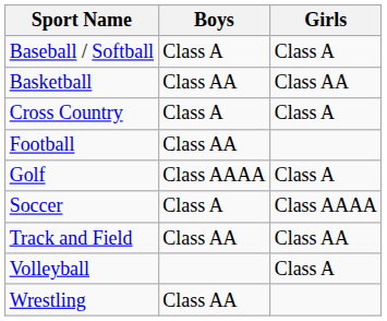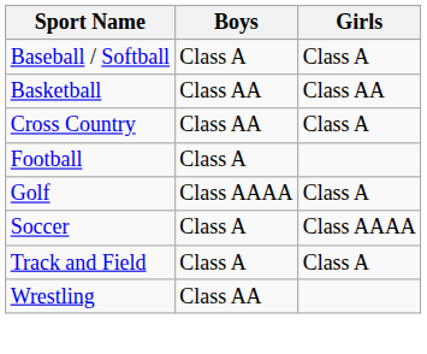Cross Country | Boys: Class A -> Class AA
Football | Boys: Class AA -> Class A
Track and Field | Boys: Class AA -> Class A
Track and Field | Girls: Class AA -> Class A
- row: Volleyball | Class A
